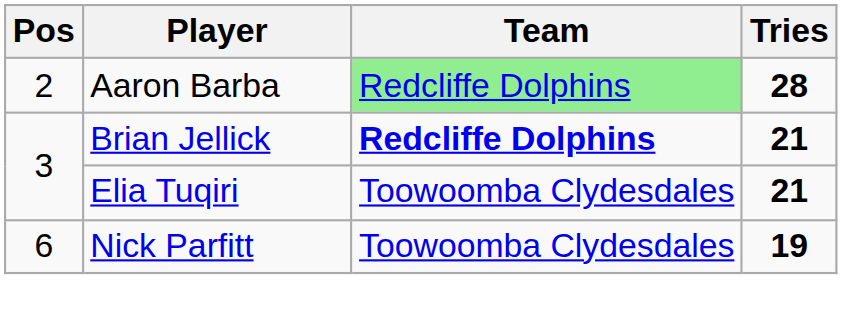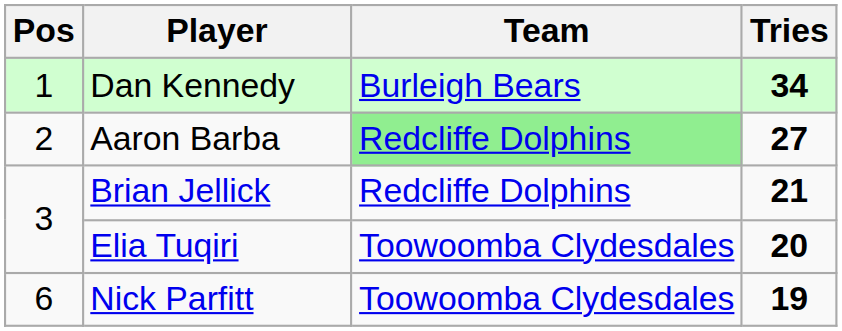+ row: 1 | Dan Kennedy | Burleigh Bears | 34
Aaron Barba | Tries: 28 -> 27
Brian Jellick | Team: bold -> normal
Elia Tuqiri | Tries: 21 -> 20
